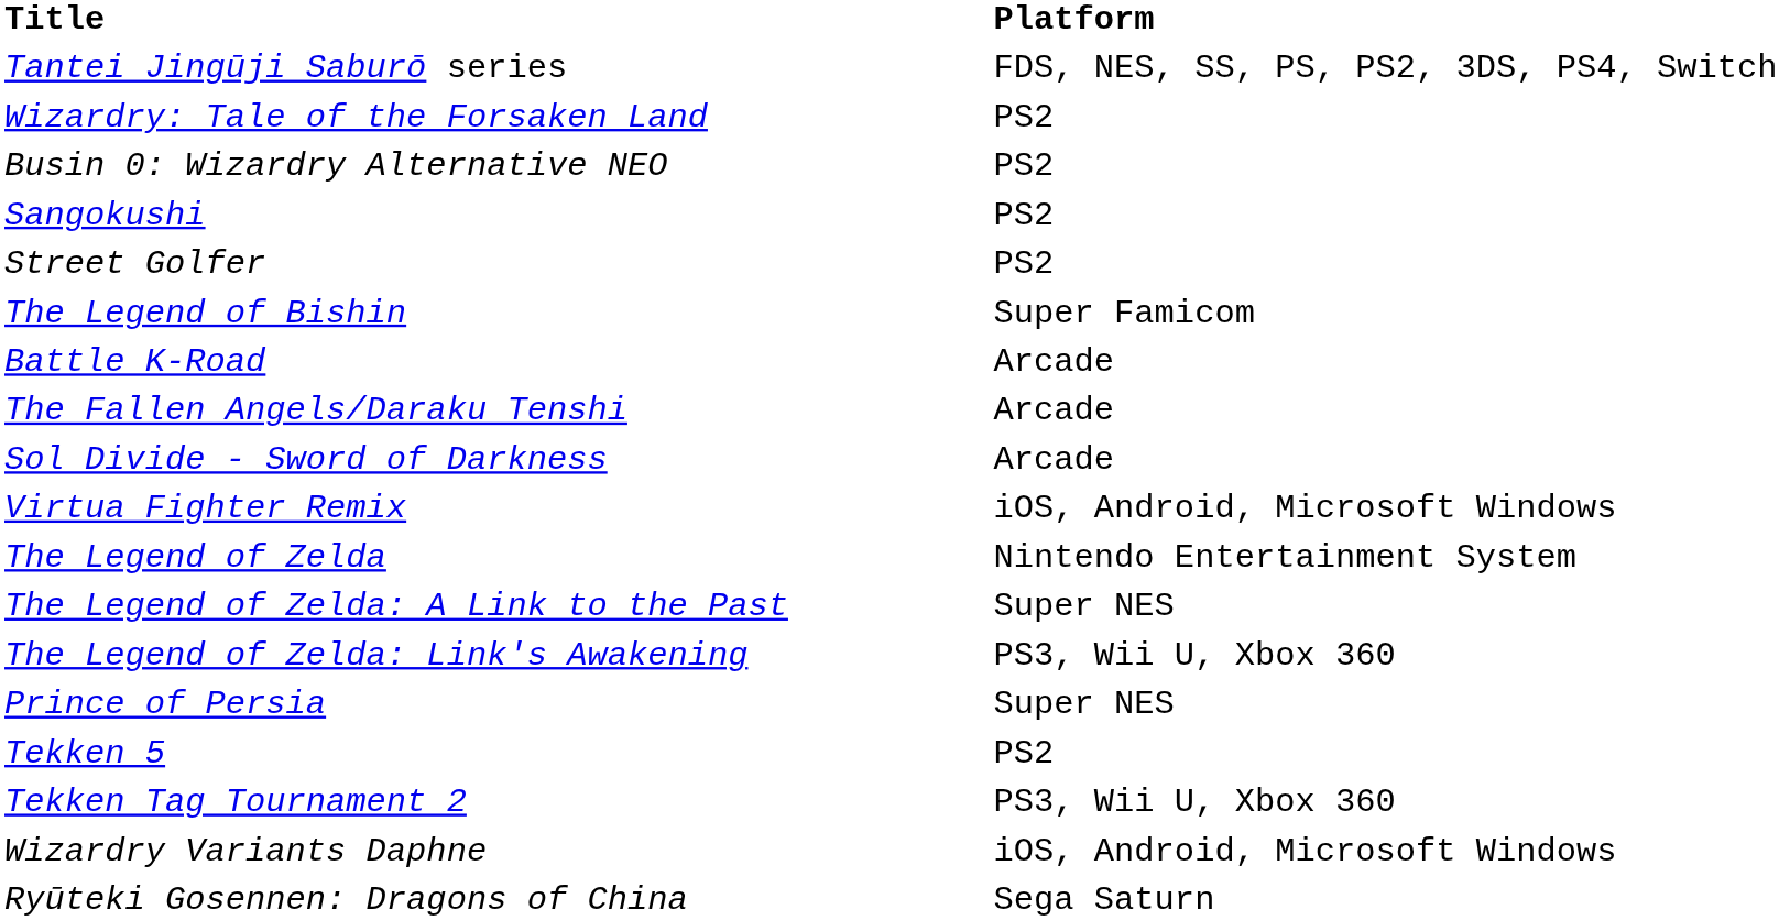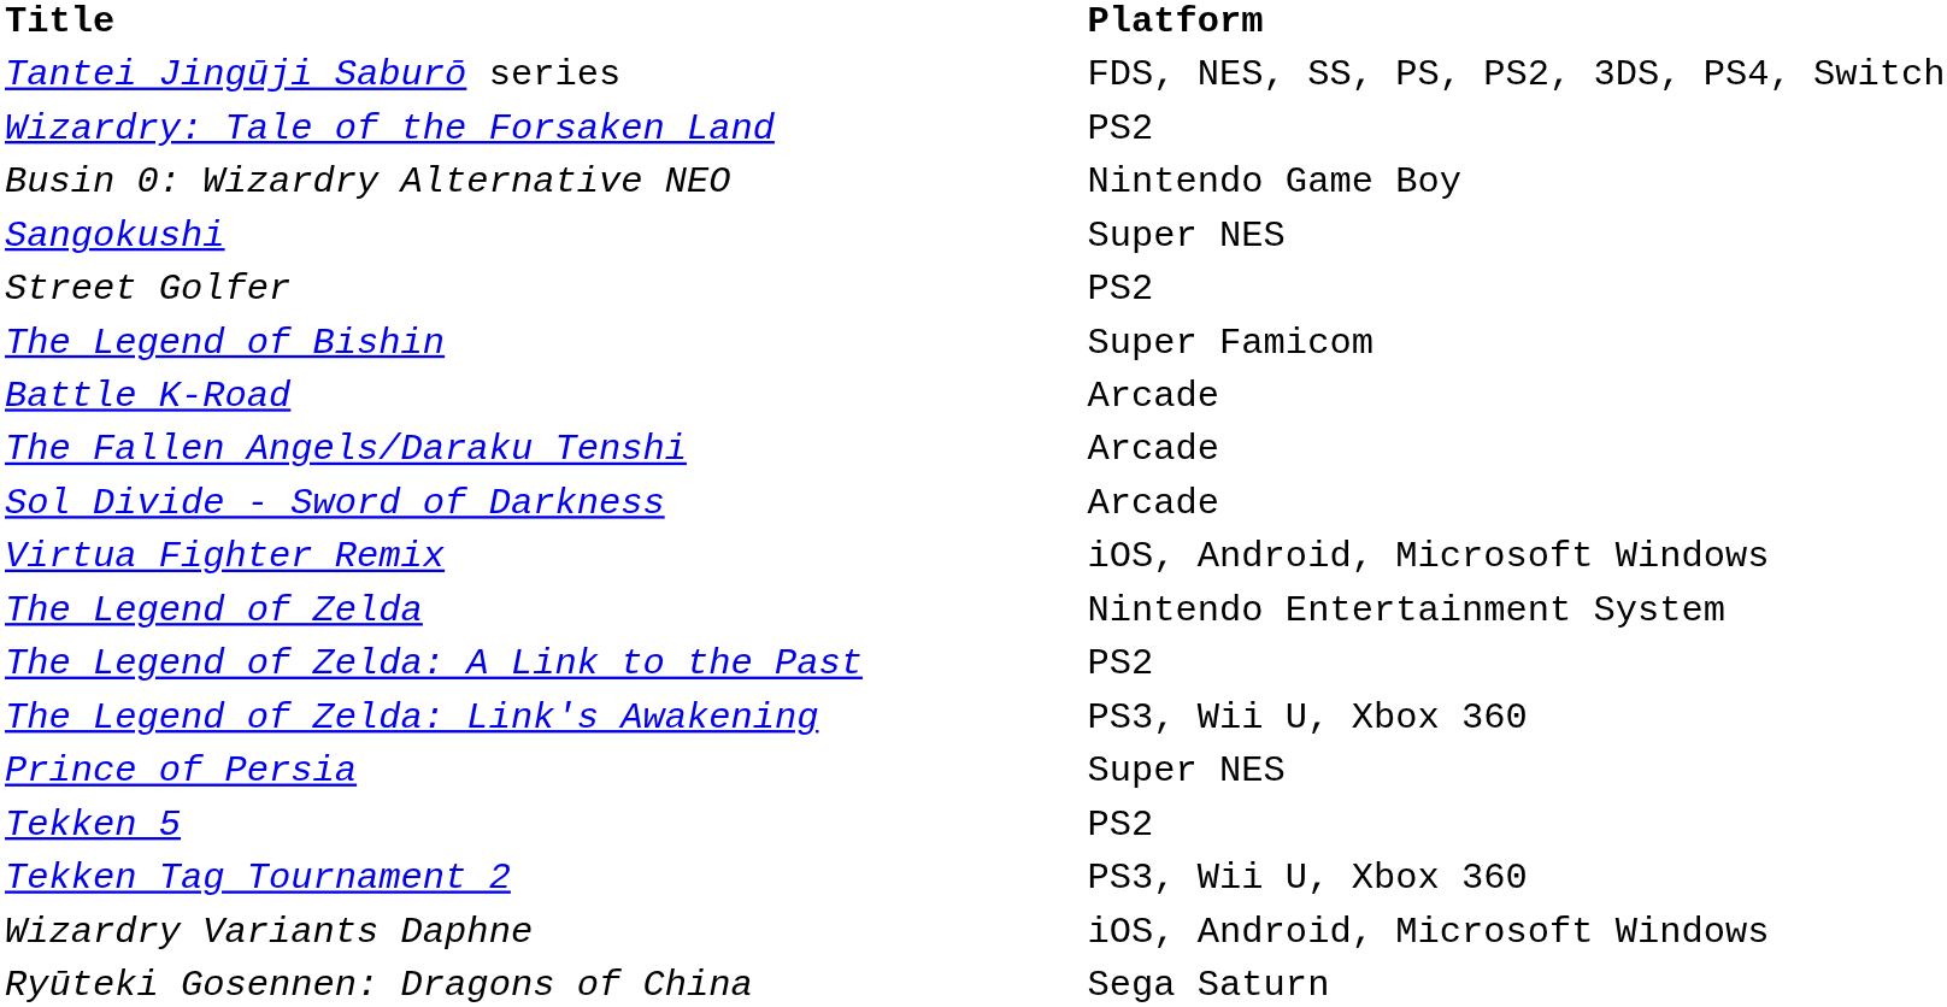Busin 0: Wizardry Alternative NEO | Platform: PS2 -> Nintendo Game Boy
Sangokushi | Platform: PS2 -> Super NES
The Legend of Zelda: A Link to the Past | Platform: Super NES -> PS2
